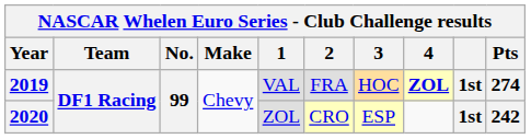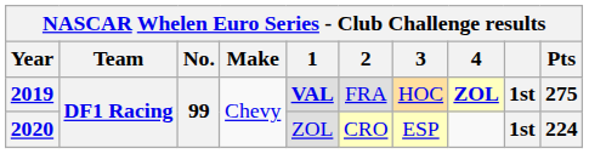2019 | 1: normal -> bold
2019 | Pts: 274 -> 275
2020 | Pts: 242 -> 224
